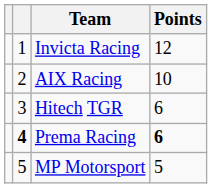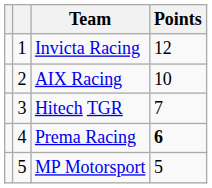Hitech TGR | Points: 6 -> 7
Prema Racing | column 2: bold -> normal
